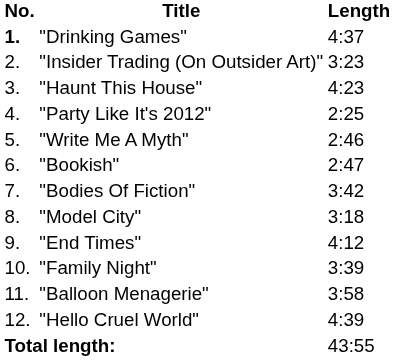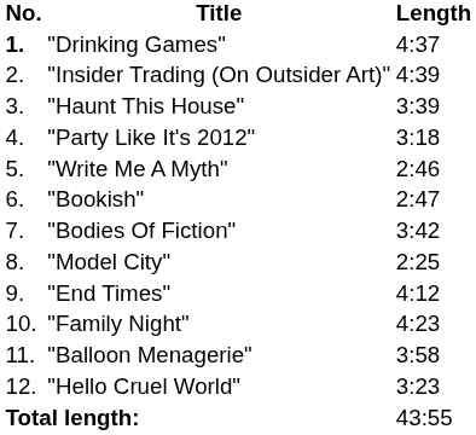"Insider Trading (On Outsider Art)" | Length: 3:23 -> 4:39
"Haunt This House" | Length: 4:23 -> 3:39
"Party Like It's 2012" | Length: 2:25 -> 3:18
"Model City" | Length: 3:18 -> 2:25
"Family Night" | Length: 3:39 -> 4:23
"Hello Cruel World" | Length: 4:39 -> 3:23
